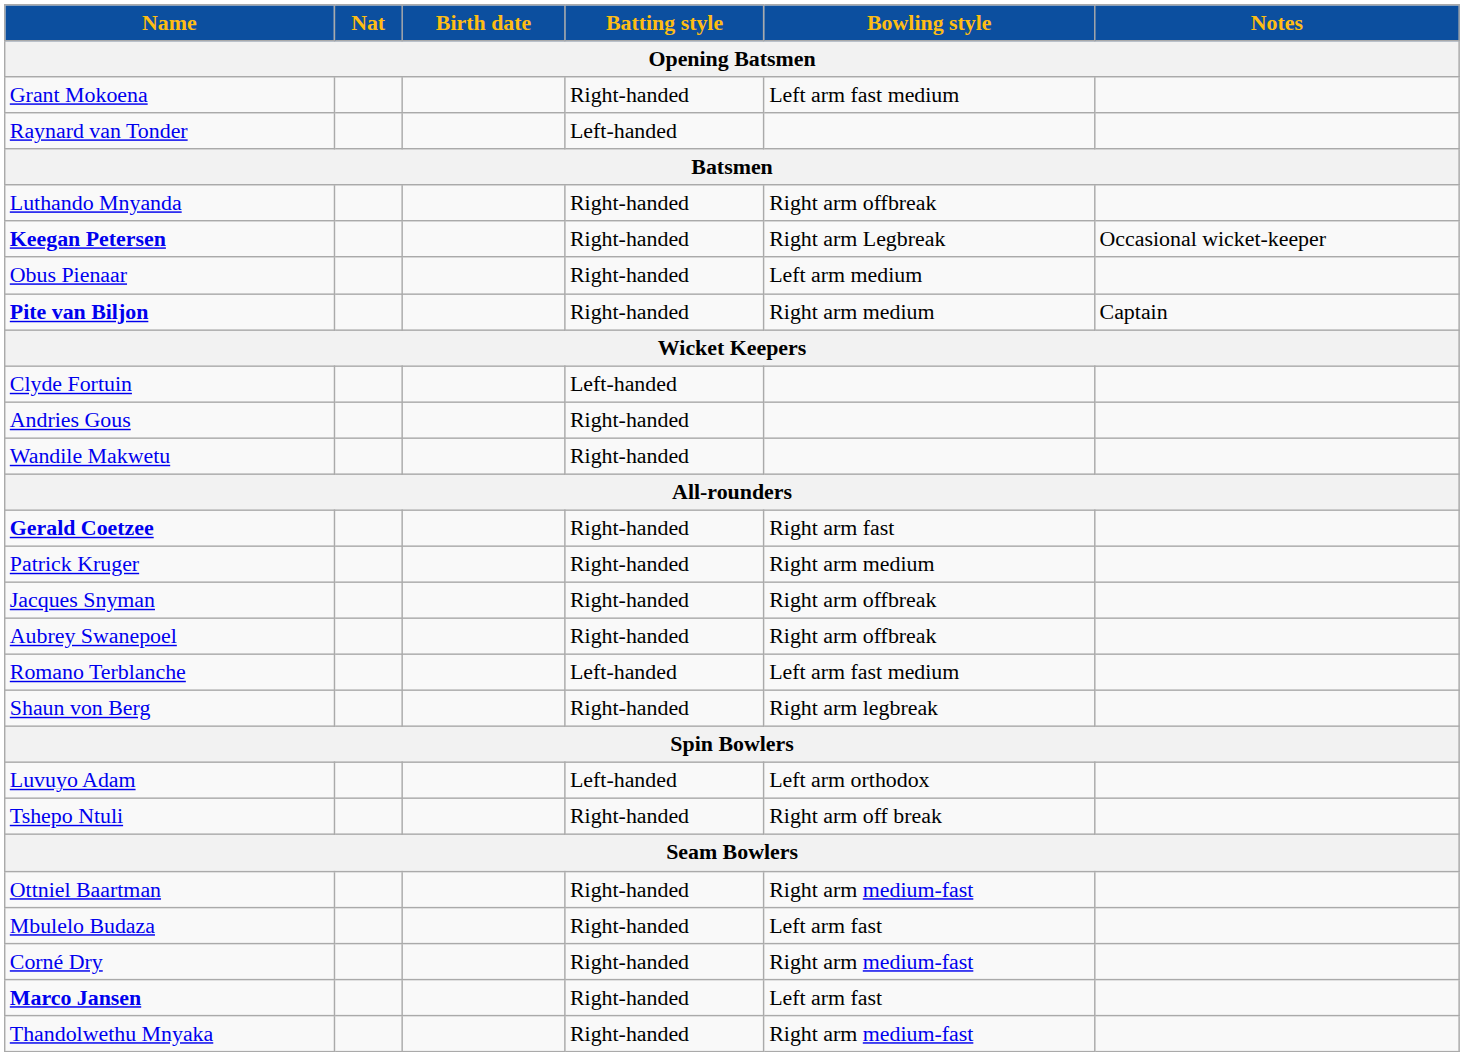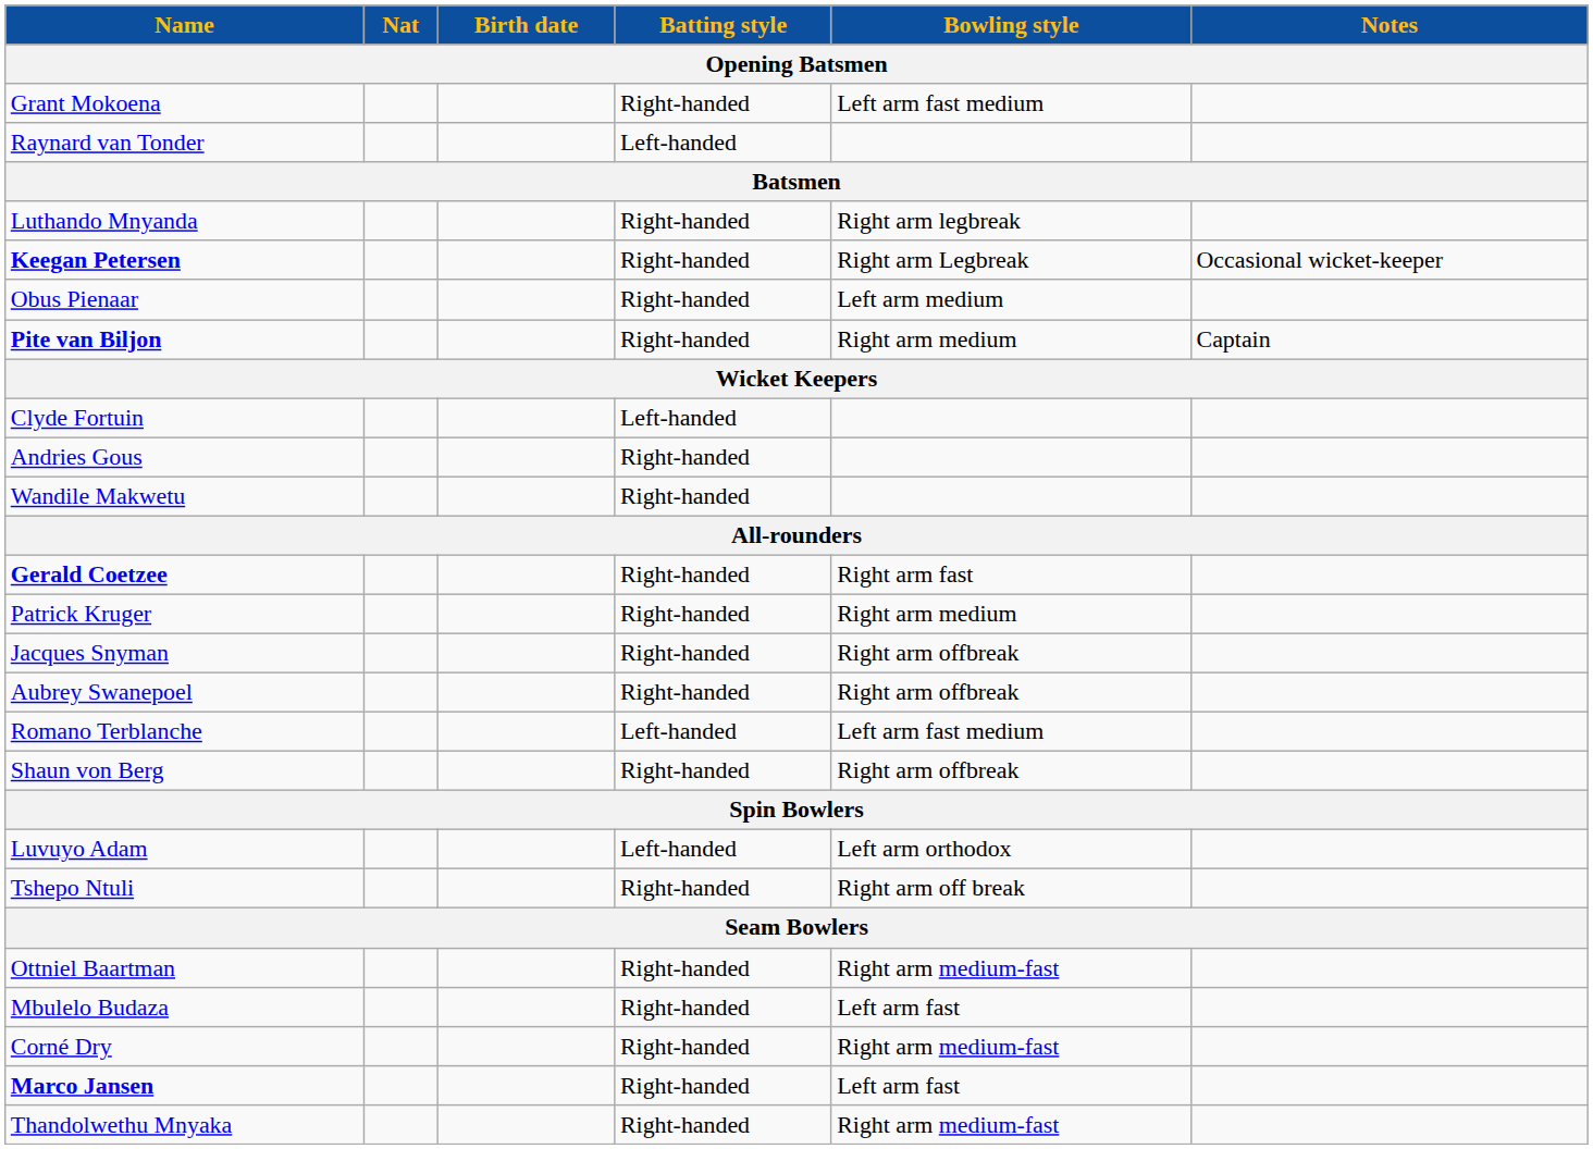Luthando Mnyanda | Bowling style: Right arm offbreak -> Right arm legbreak
Shaun von Berg | Bowling style: Right arm legbreak -> Right arm offbreak
